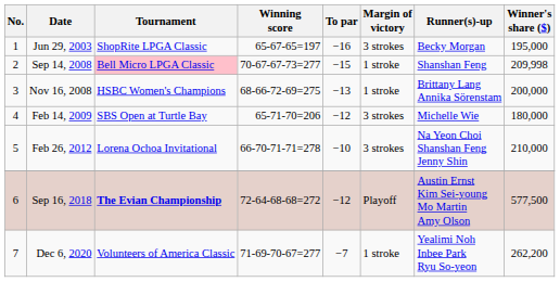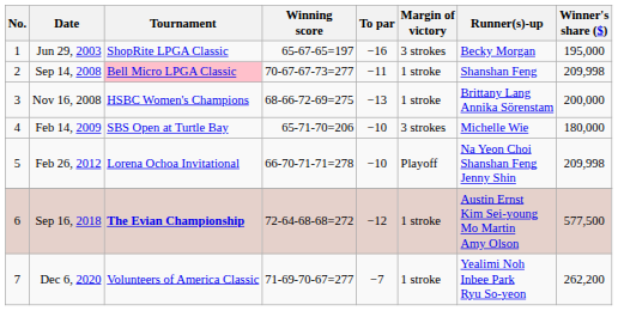Sep 14, 2008 | To par: −15 -> −11
Feb 14, 2009 | To par: −12 -> −10
Feb 26, 2012 | Margin of victory: 3 strokes -> Playoff
Feb 26, 2012 | Winner's share ($): 210,000 -> 209,998
Sep 16, 2018 | Margin of victory: Playoff -> 1 stroke
